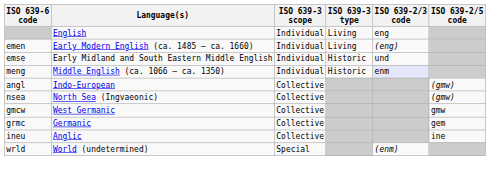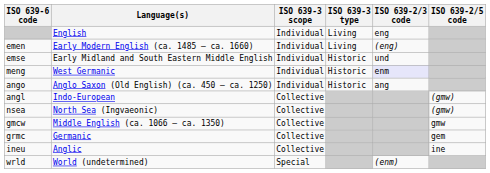meng | Language(s): Middle English (ca. 1066 – ca. 1350) -> West Germanic
+ row: ango | Anglo Saxon (Old English) (ca. 450 – ca. 1250) | Individual | Historic | ang
gmcw | Language(s): West Germanic -> Middle English (ca. 1066 – ca. 1350)
